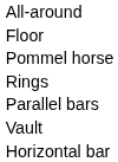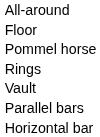rows swapped: Vault <-> Parallel bars
